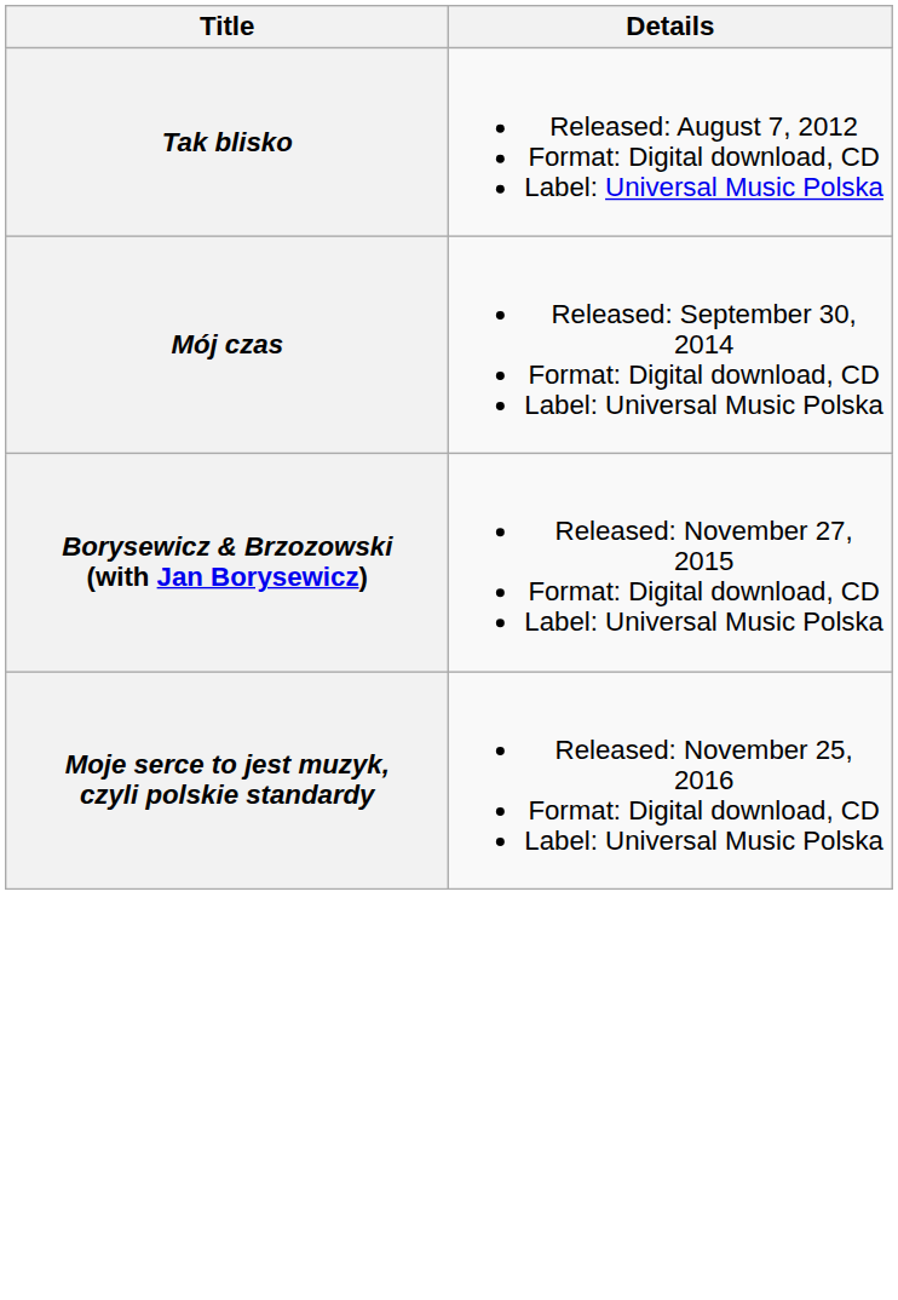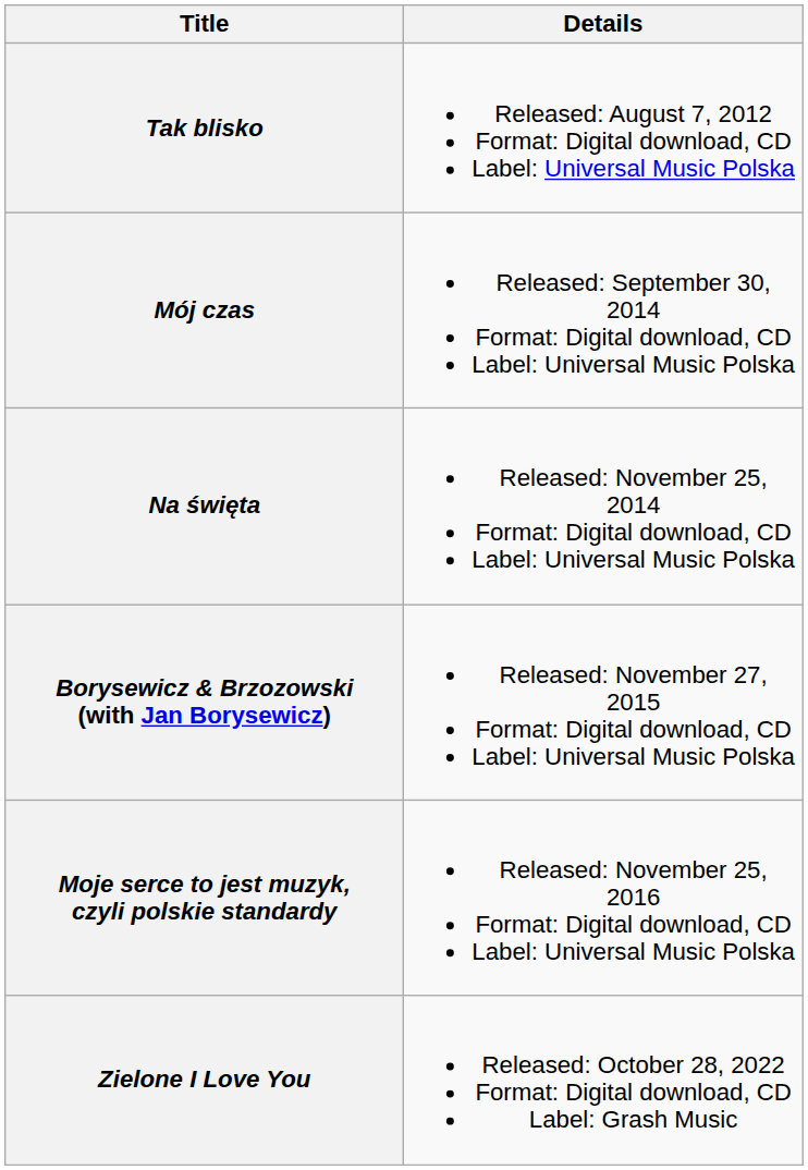+ row: Na święta | Released: November 25, 2014 Format: Digital download, CD Label: Universal Music Polska
+ row: Zielone I Love You | Released: October 28, 2022 Format: Digital download, CD Label: Grash Music
